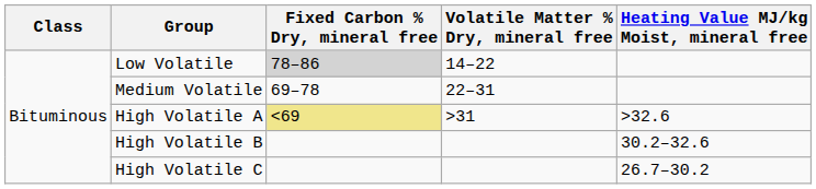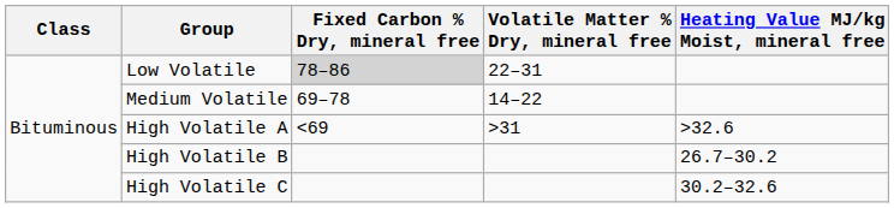Low Volatile | Volatile Matter % Dry, mineral free: 14–22 -> 22–31
Medium Volatile | Volatile Matter % Dry, mineral free: 22–31 -> 14–22
High Volatile A | Fixed Carbon % Dry, mineral free: khaki background -> no background
High Volatile B | Heating Value MJ/kg Moist, mineral free: 30.2–32.6 -> 26.7–30.2
High Volatile C | Heating Value MJ/kg Moist, mineral free: 26.7–30.2 -> 30.2–32.6
